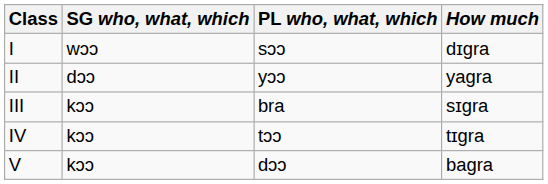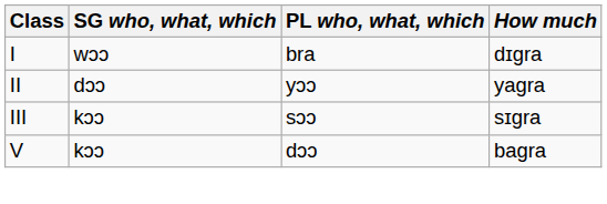I | PL who, what, which: sɔɔ -> bra
III | PL who, what, which: bra -> sɔɔ
- row: IV | kɔɔ | tɔɔ | tɪgra
